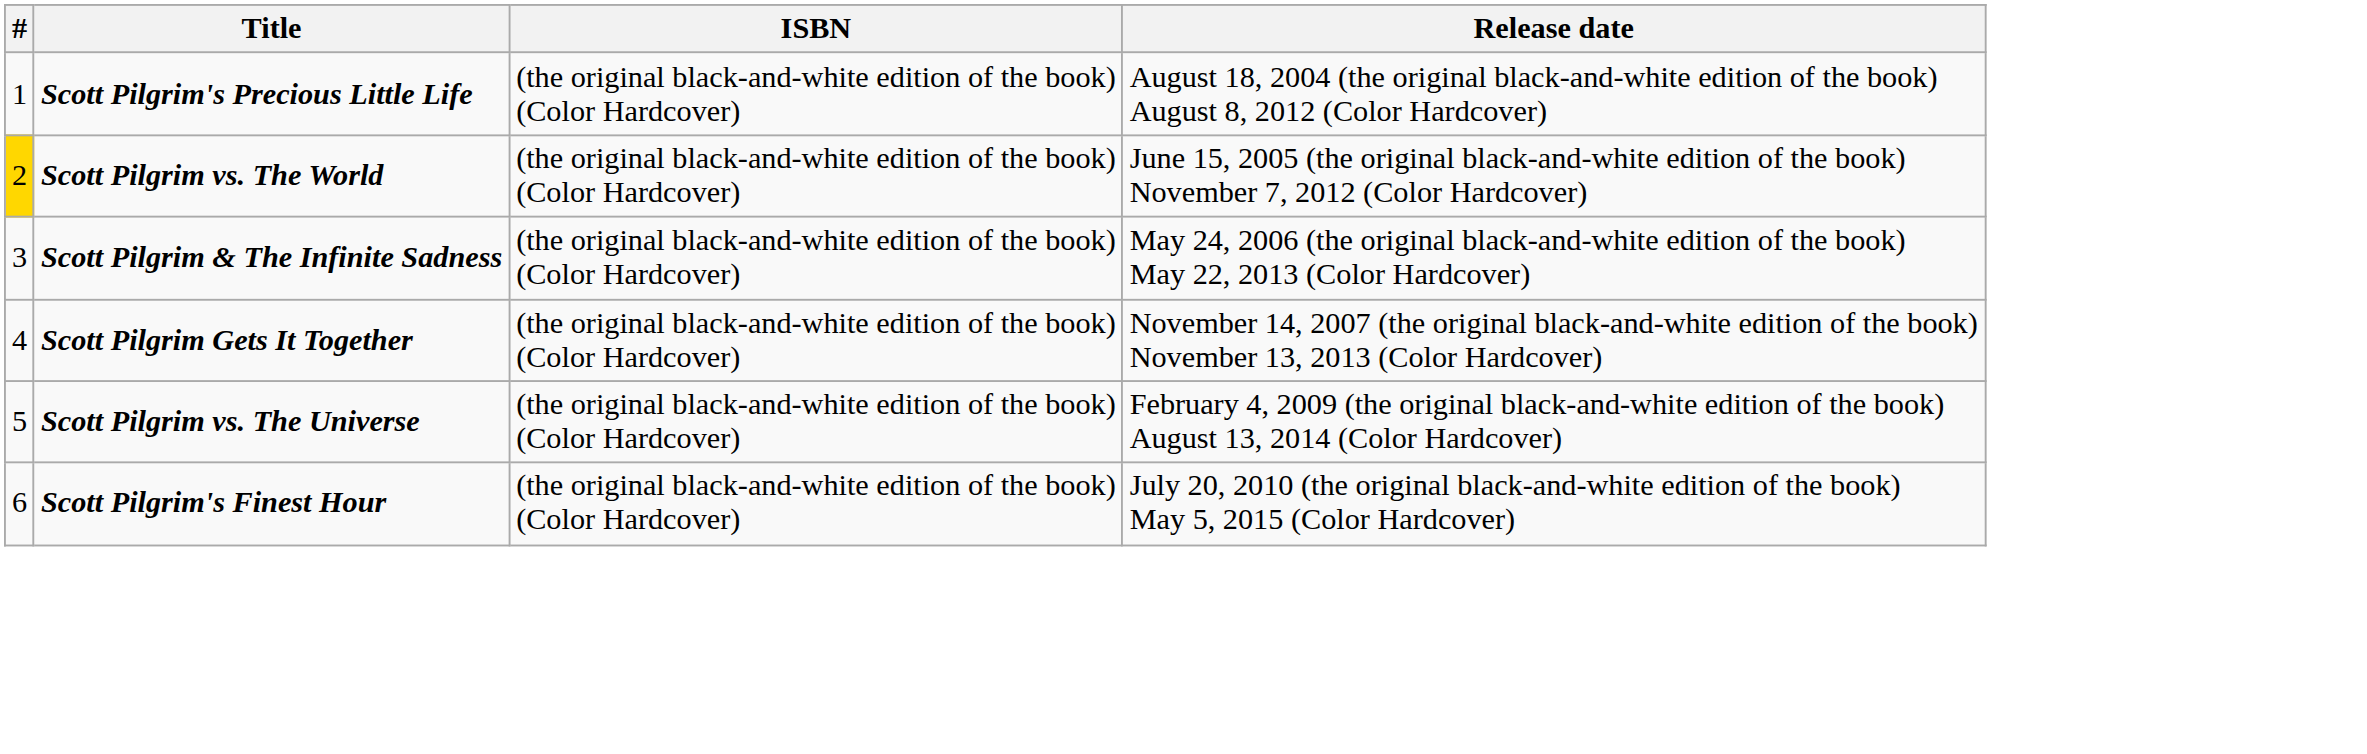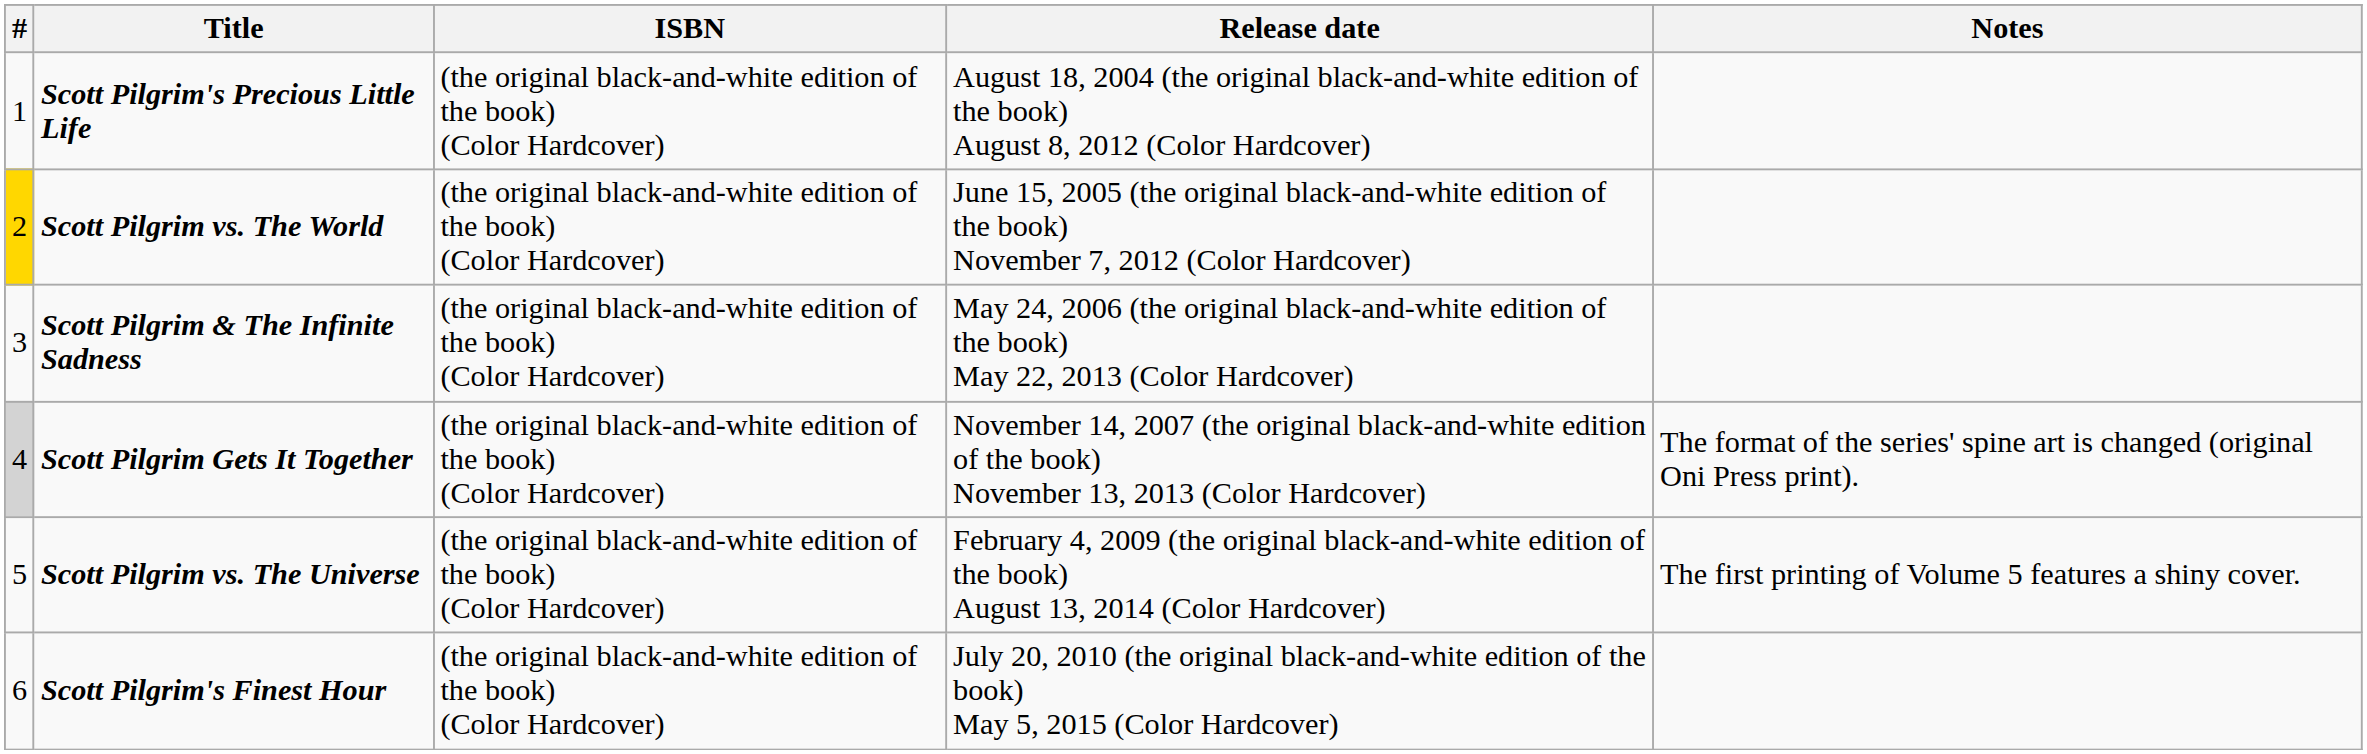+ column: Notes | The format of the series' spine art is changed (original Oni Press print). | The first printing of Volume 5 features a shiny cover.
Scott Pilgrim Gets It Together | #: no background -> lightgrey background
